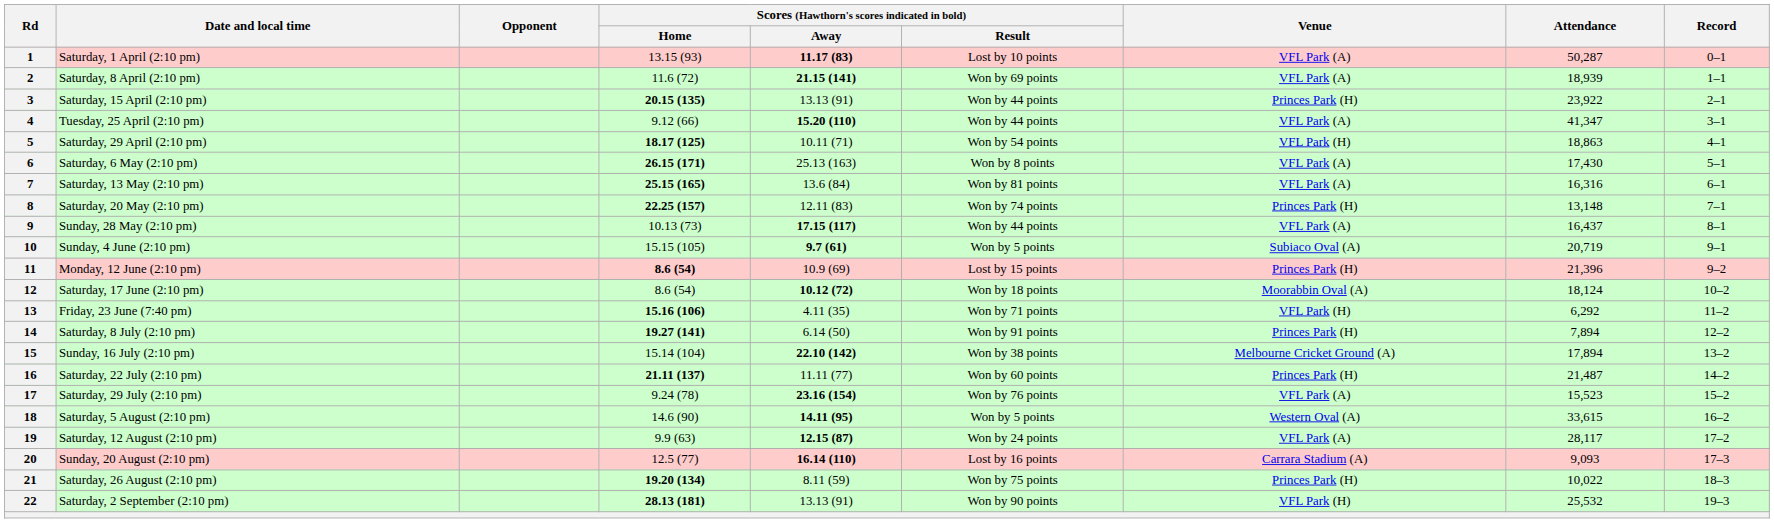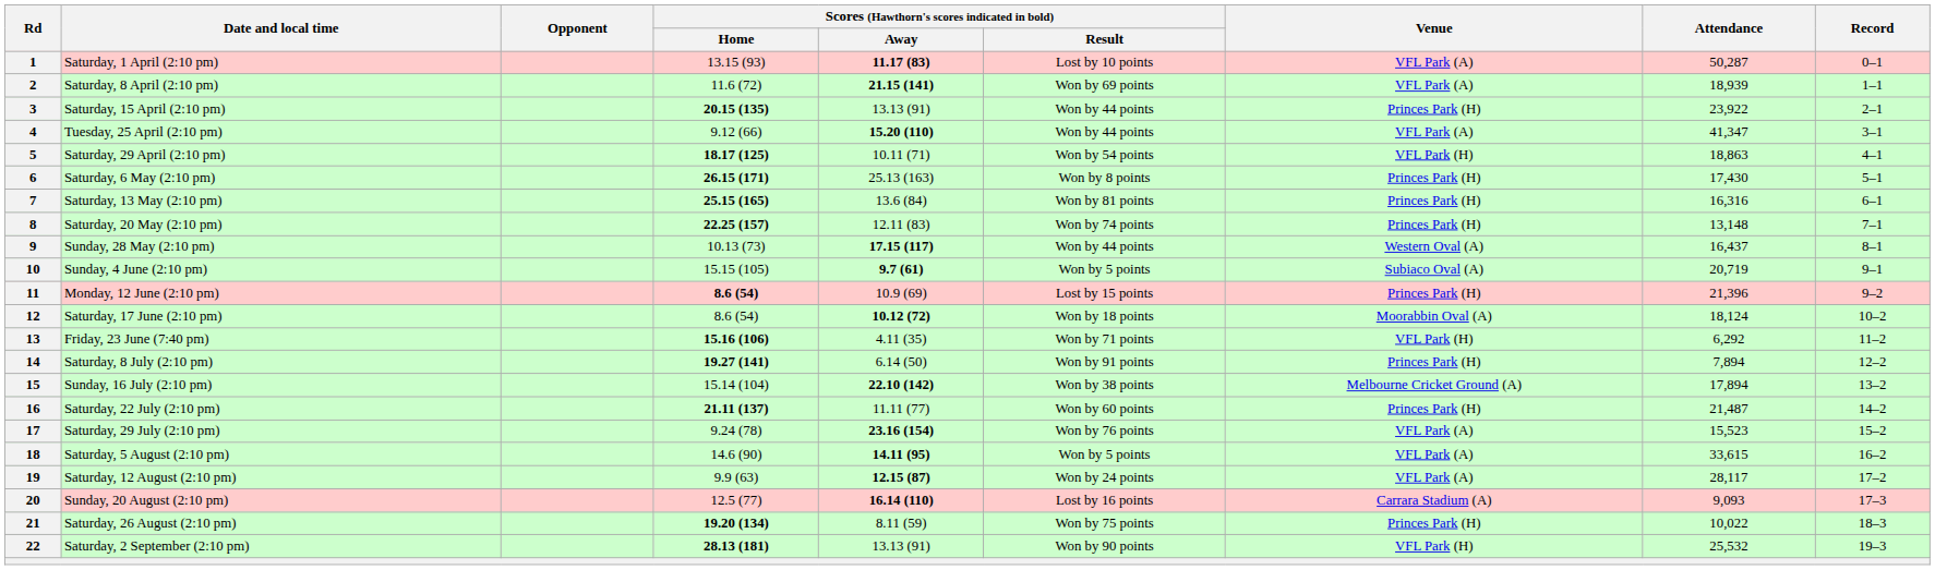6 | Venue: VFL Park (A) -> Princes Park (H)
7 | Venue: VFL Park (A) -> Princes Park (H)
9 | Venue: VFL Park (A) -> Western Oval (A)
18 | Venue: Western Oval (A) -> VFL Park (A)
